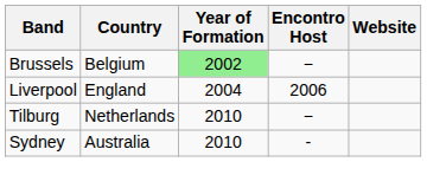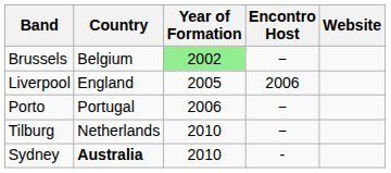Liverpool | Year of Formation: 2004 -> 2005
+ row: Porto | Portugal | 2006 | −
Sydney | Country: normal -> bold
